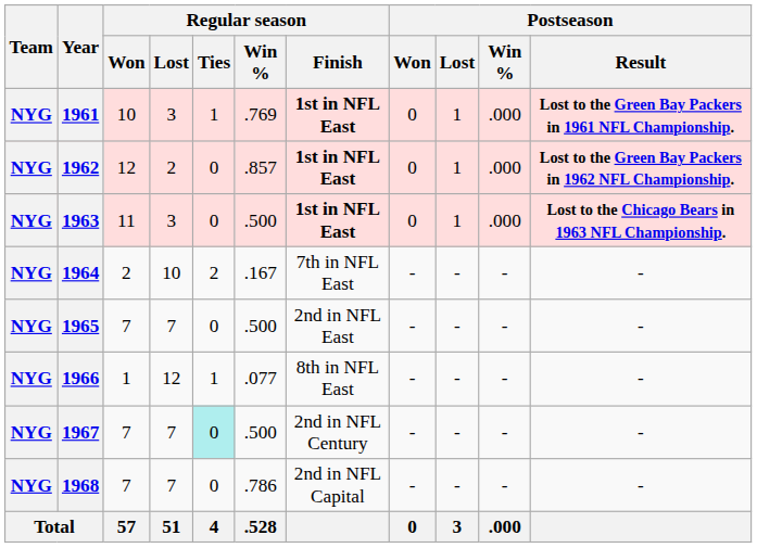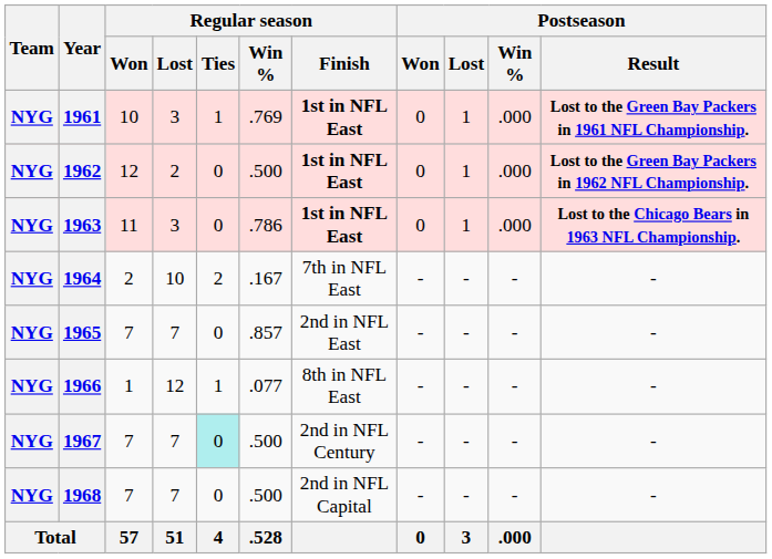1962 | Regular season / Win %: .857 -> .500
1963 | Regular season / Win %: .500 -> .786
1965 | Regular season / Win %: .500 -> .857
1968 | Regular season / Win %: .786 -> .500
